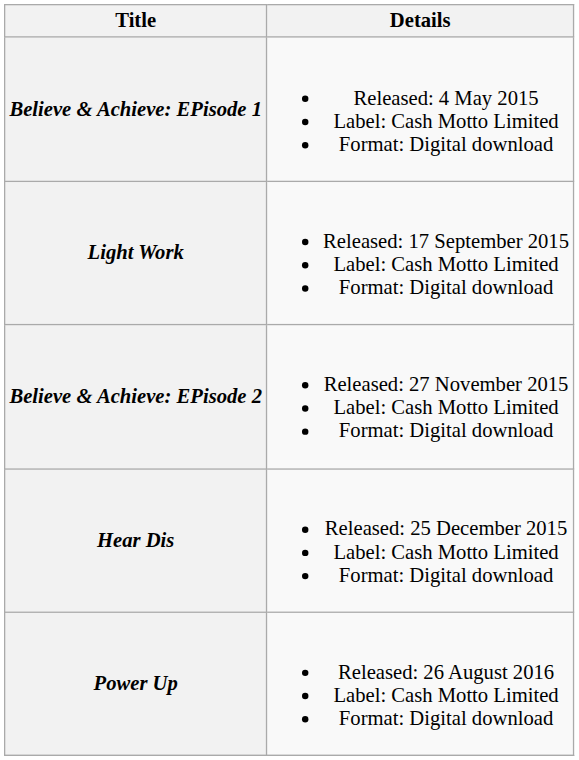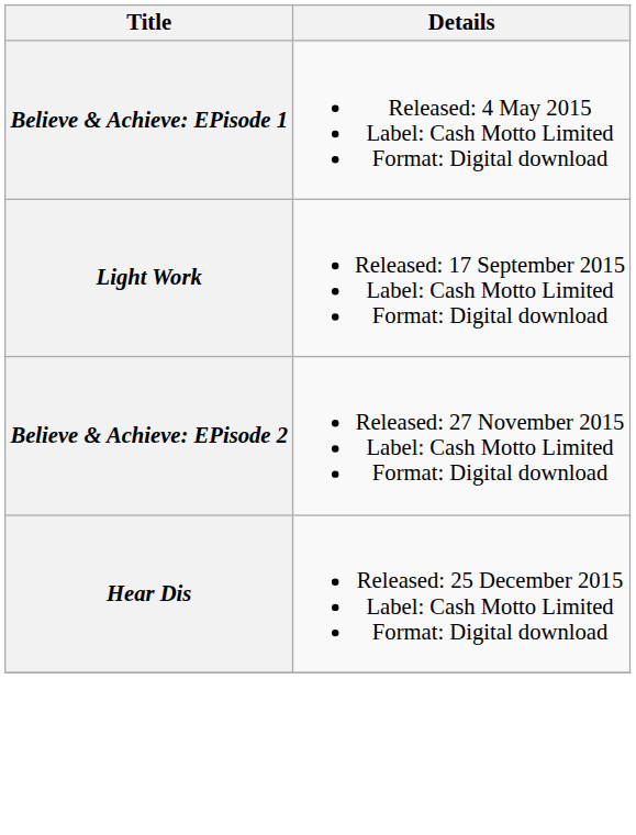- row: Power Up | Released: 26 August 2016 Label: Cash Motto Limited Format: Digital download
